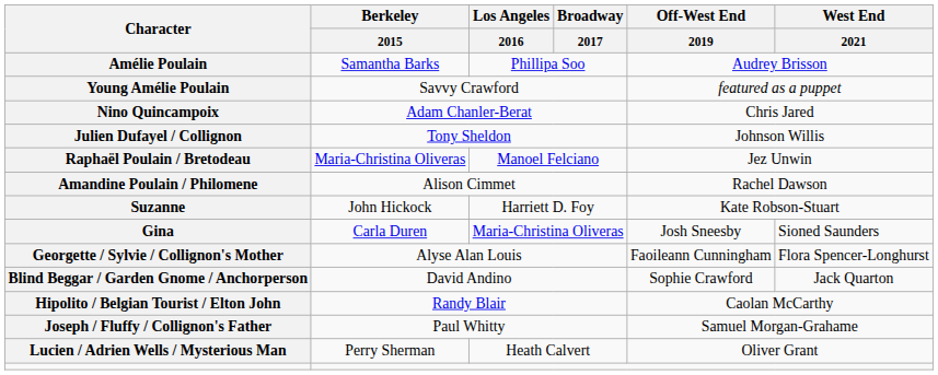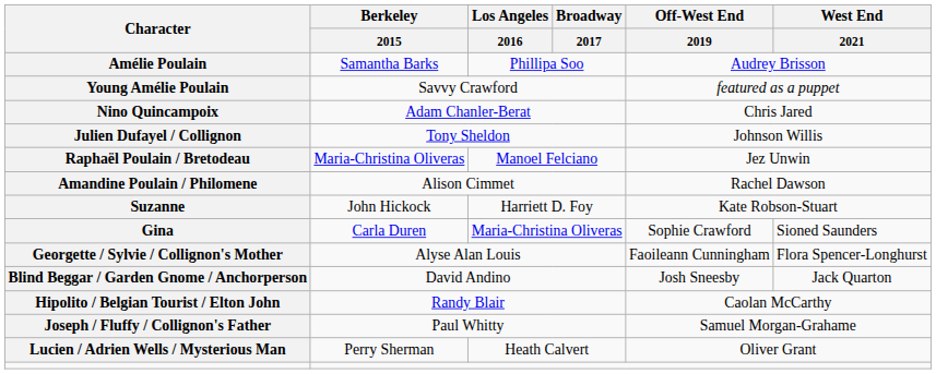Gina | Off-West End / 2019: Josh Sneesby -> Sophie Crawford
Blind Beggar / Garden Gnome / Anchorperson | Off-West End / 2019: Sophie Crawford -> Josh Sneesby
